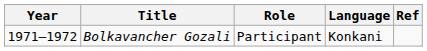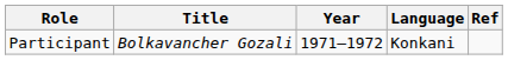columns swapped: Year <-> Role
